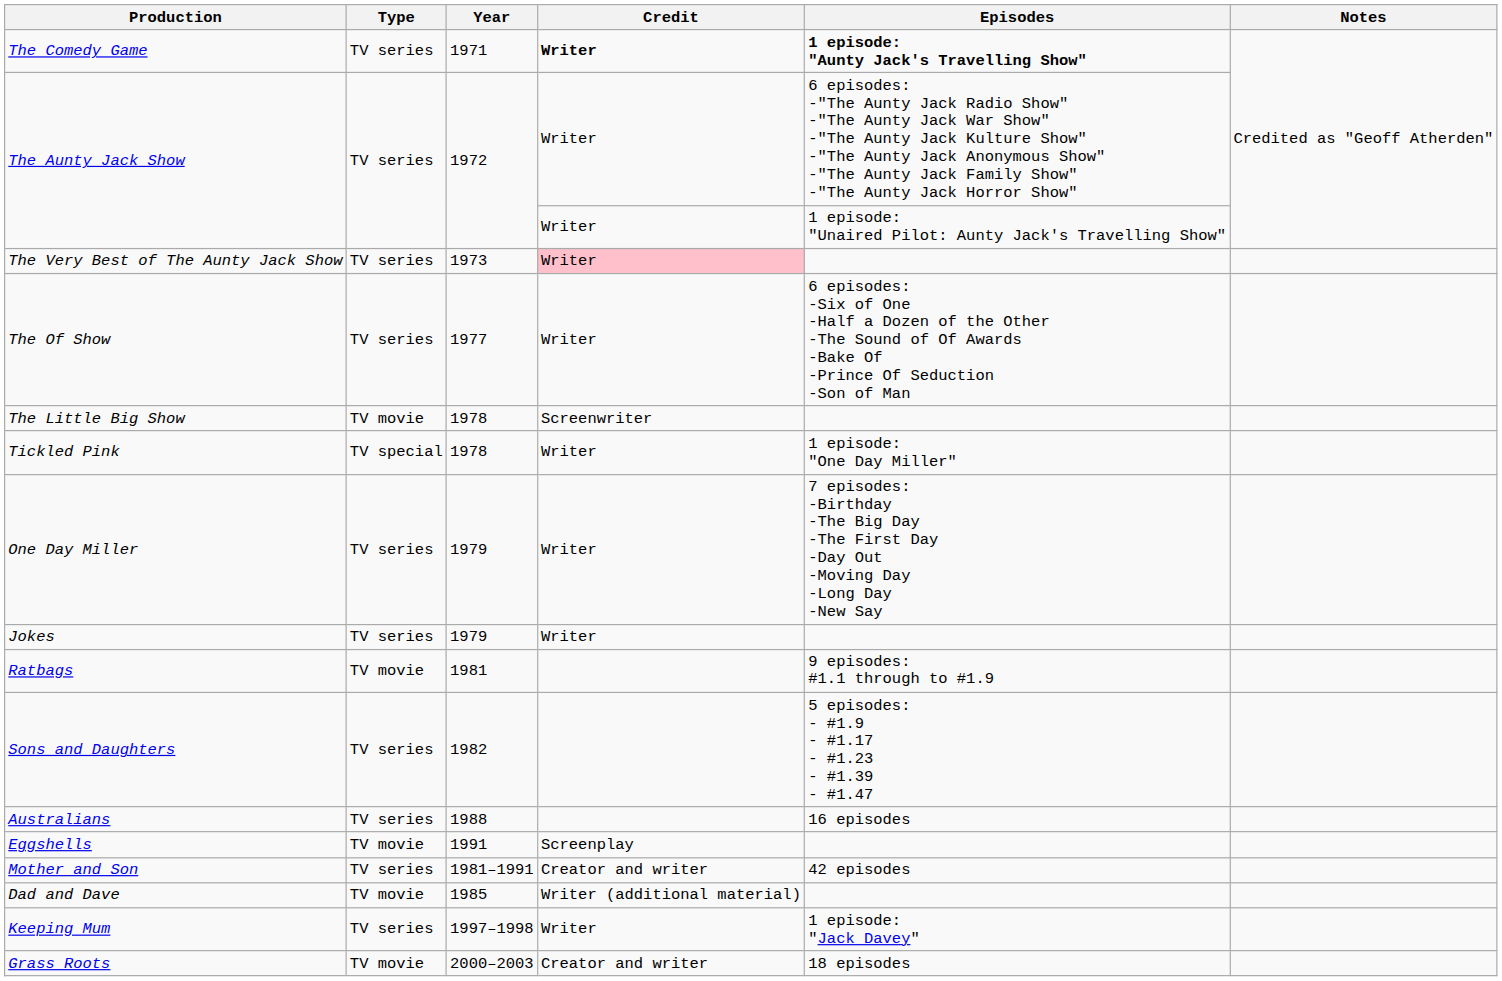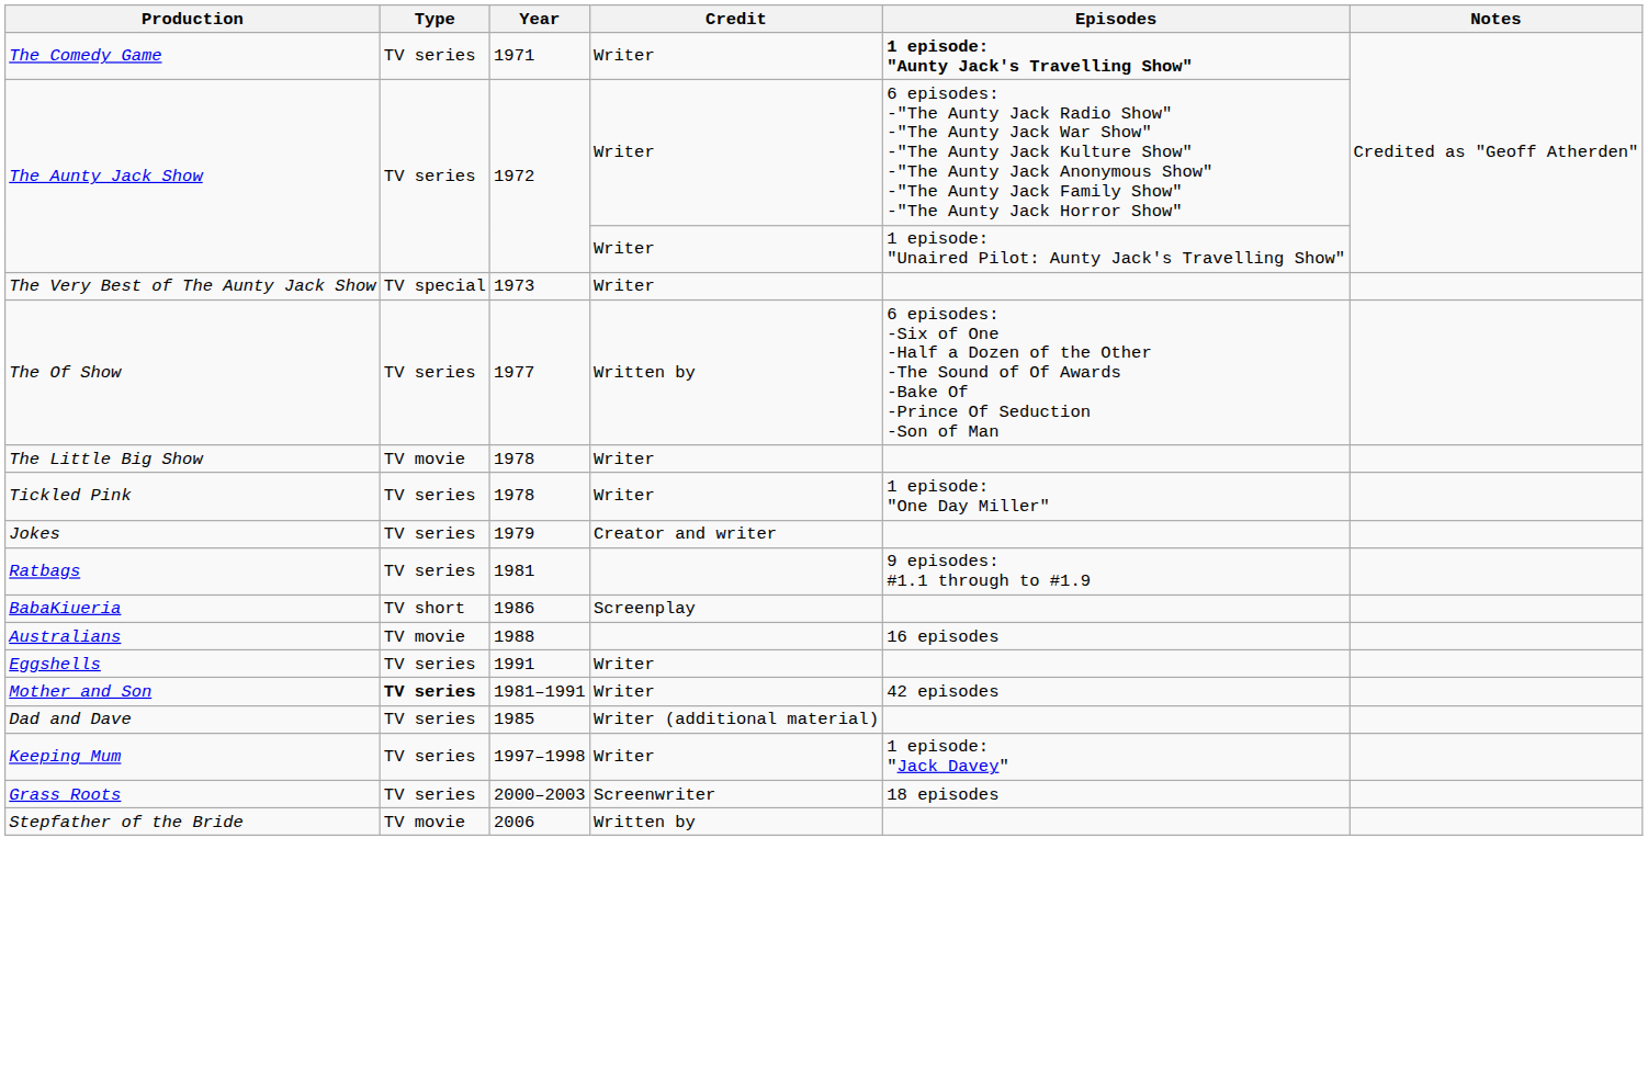The Comedy Game | Credit: bold -> normal
The Very Best of The Aunty Jack Show | Type: TV series -> TV special
The Very Best of The Aunty Jack Show | Credit: pink background -> no background
The Of Show | Credit: Writer -> Written by
The Little Big Show | Credit: Screenwriter -> Writer
Tickled Pink | Type: TV special -> TV series
- row: One Day Miller | TV series | 1979 | Writer | 7 episodes: -Birthday -The Big Day -The First Day -Day Out -Moving Day -Long Day -New Say
Jokes | Credit: Writer -> Creator and writer
Ratbags | Type: TV movie -> TV series
- row: Sons and Daughters | TV series | 1982 | 5 episodes: - #1.9 - #1.17 - #1.23 - #1.39 - #1.47
+ row: BabaKiueria | TV short | 1986 | Screenplay
Australians | Type: TV series -> TV movie
Eggshells | Type: TV movie -> TV series
Eggshells | Credit: Screenplay -> Writer
Mother and Son | Type: normal -> bold
Mother and Son | Credit: Creator and writer -> Writer
Dad and Dave | Type: TV movie -> TV series
Grass Roots | Type: TV movie -> TV series
Grass Roots | Credit: Creator and writer -> Screenwriter
+ row: Stepfather of the Bride | TV movie | 2006 | Written by
